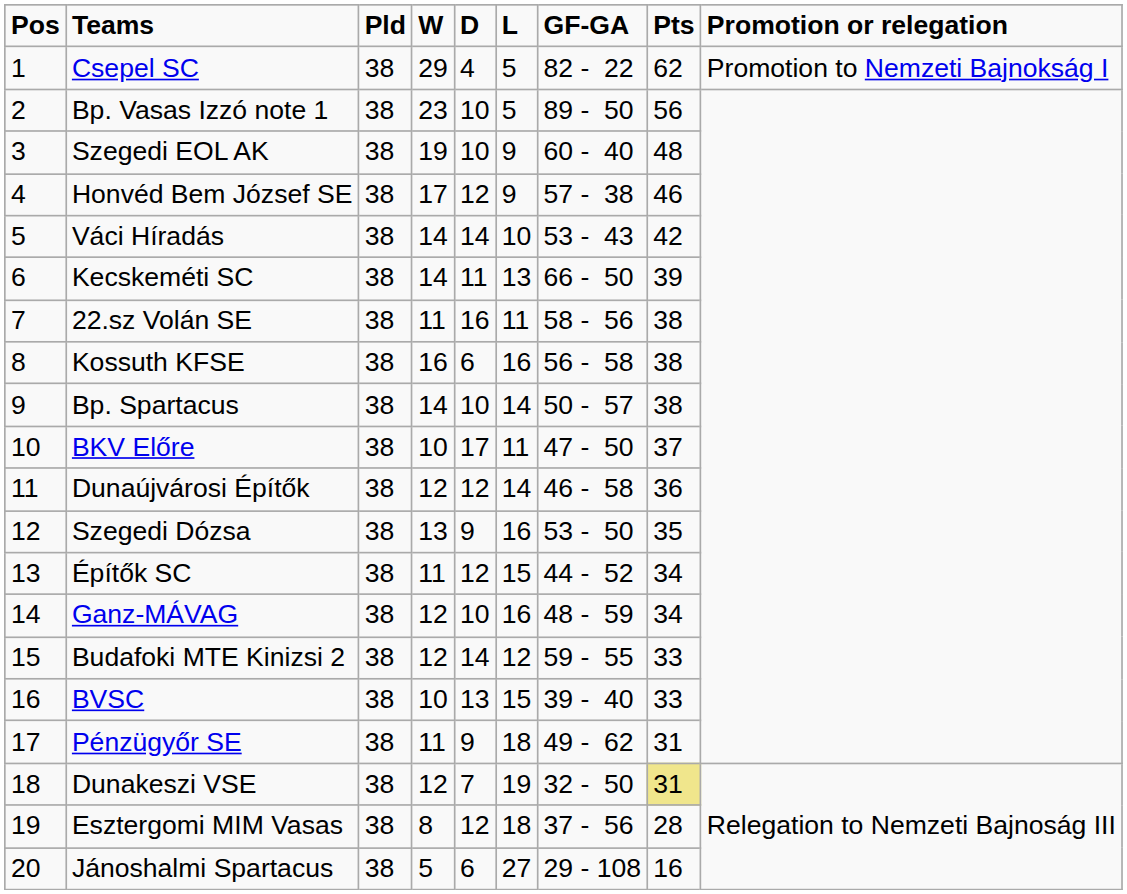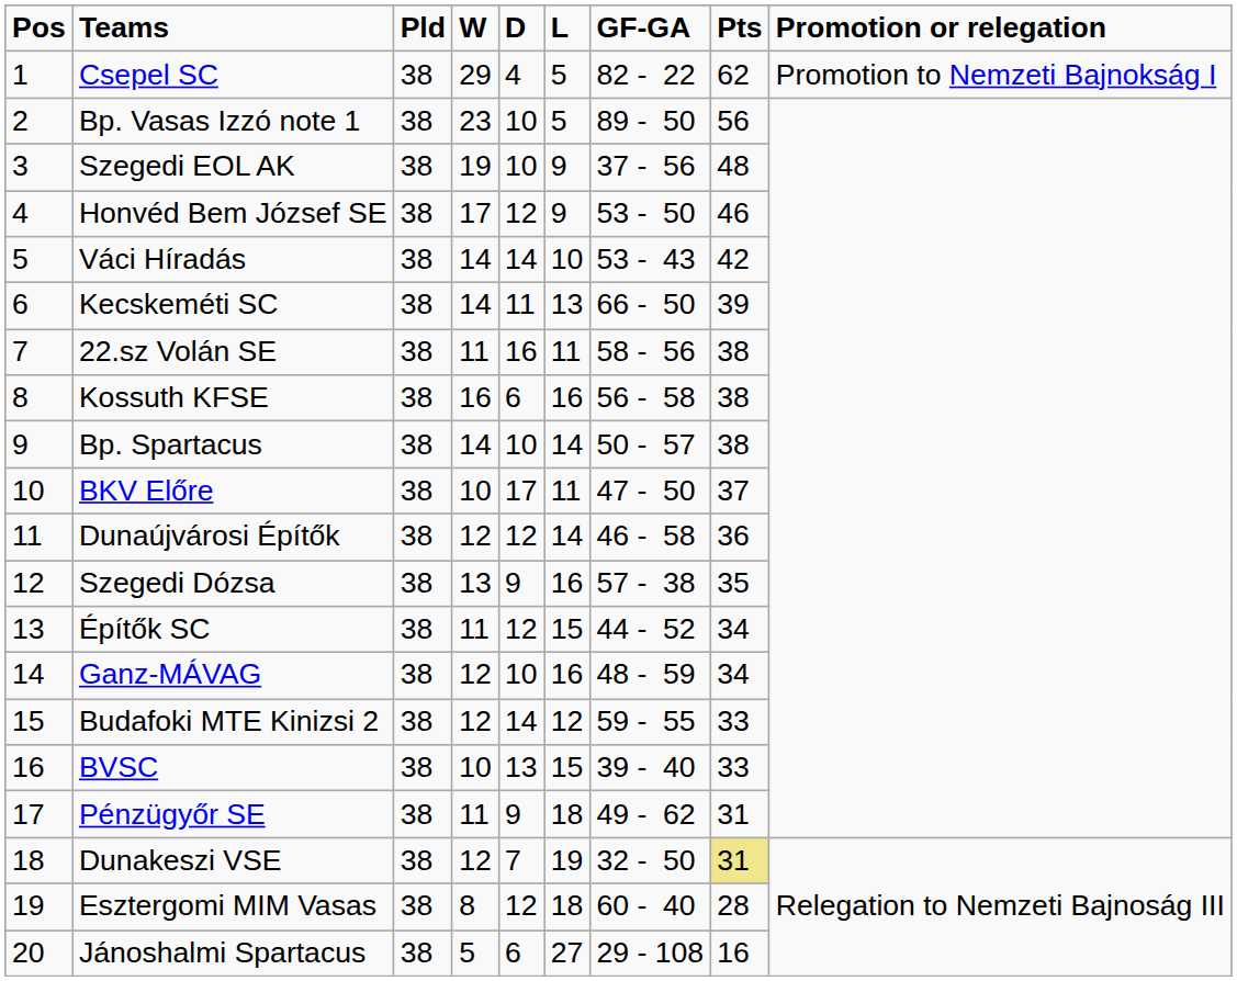Szegedi EOL AK | GF-GA: 60 - 40 -> 37 - 56
Honvéd Bem József SE | GF-GA: 57 - 38 -> 53 - 50
Szegedi Dózsa | GF-GA: 53 - 50 -> 57 - 38
Esztergomi MIM Vasas | GF-GA: 37 - 56 -> 60 - 40
